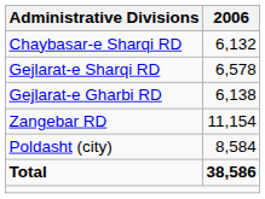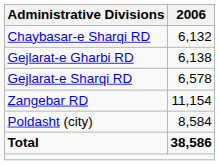rows swapped: Gejlarat-e Gharbi RD <-> Gejlarat-e Sharqi RD
